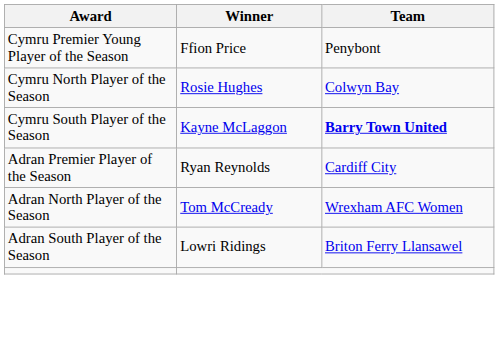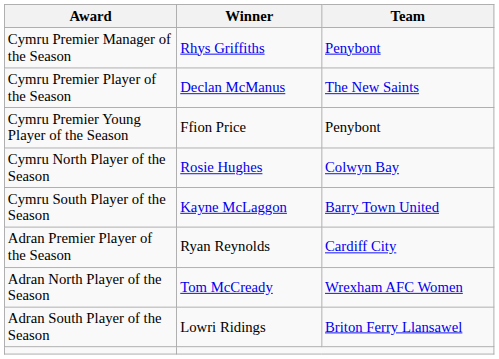+ row: Cymru Premier Manager of the Season | Rhys Griffiths | Penybont
+ row: Cymru Premier Player of the Season | Declan McManus | The New Saints
Cymru South Player of the Season | Team: bold -> normal
